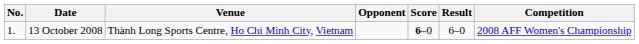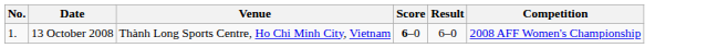- column: Opponent
